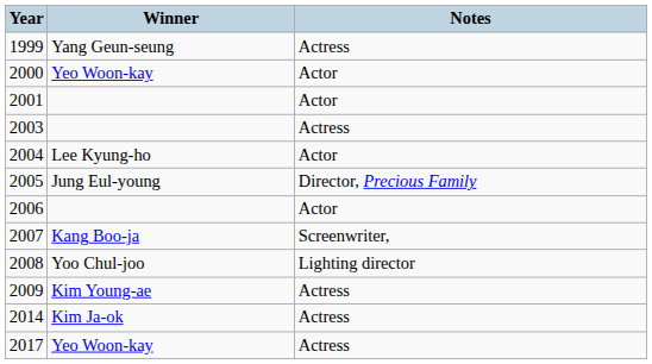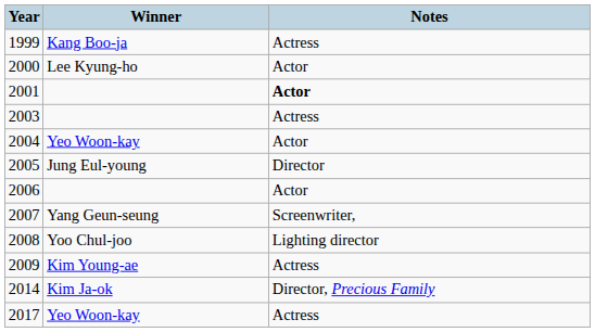1999 | Winner: Yang Geun-seung -> Kang Boo-ja
2000 | Winner: Yeo Woon-kay -> Lee Kyung-ho
2001 | Notes: normal -> bold
2004 | Winner: Lee Kyung-ho -> Yeo Woon-kay
2005 | Notes: Director, Precious Family -> Director
2007 | Winner: Kang Boo-ja -> Yang Geun-seung
2014 | Notes: Actress -> Director, Precious Family
